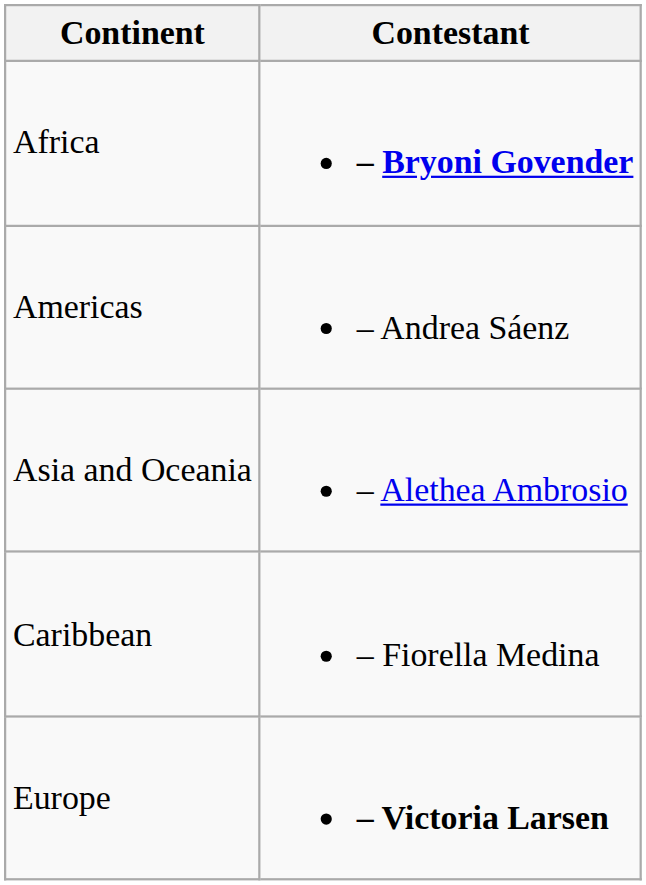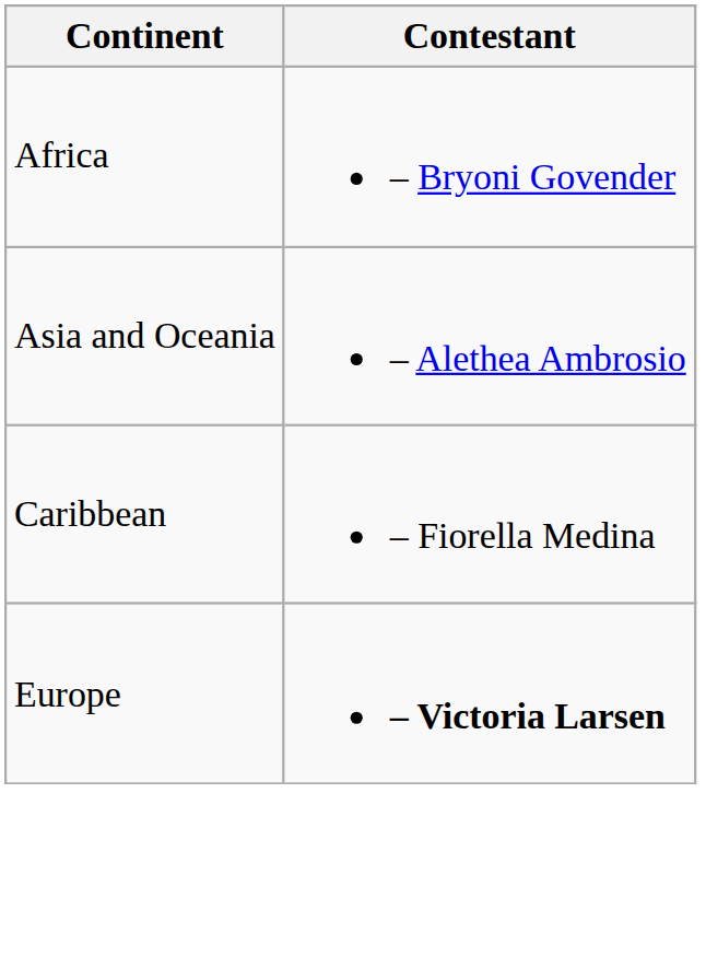Africa | Contestant: bold -> normal
- row: Americas | – Andrea Sáenz
